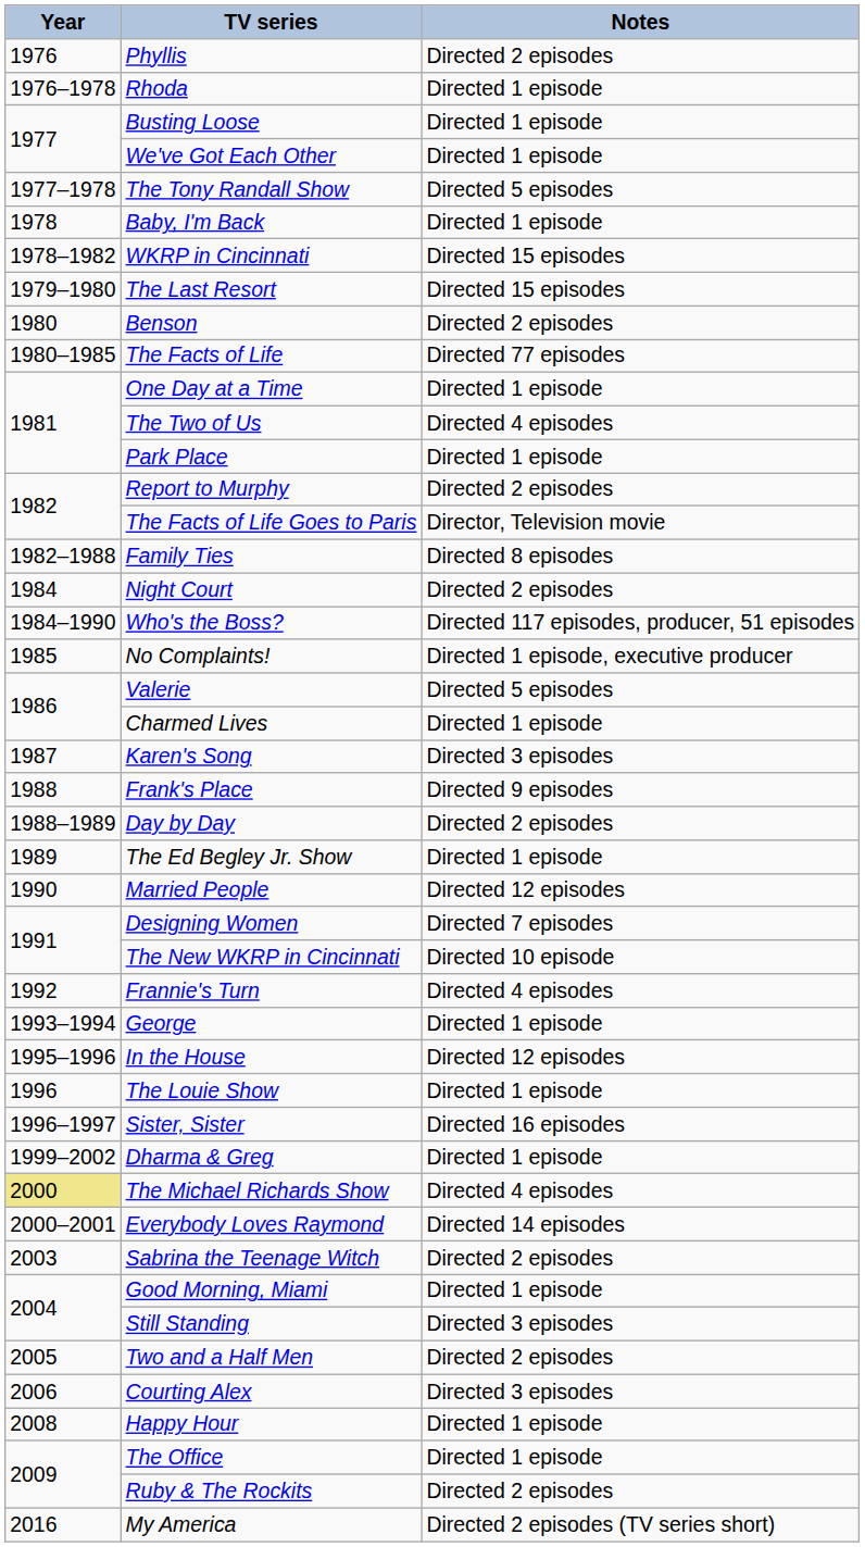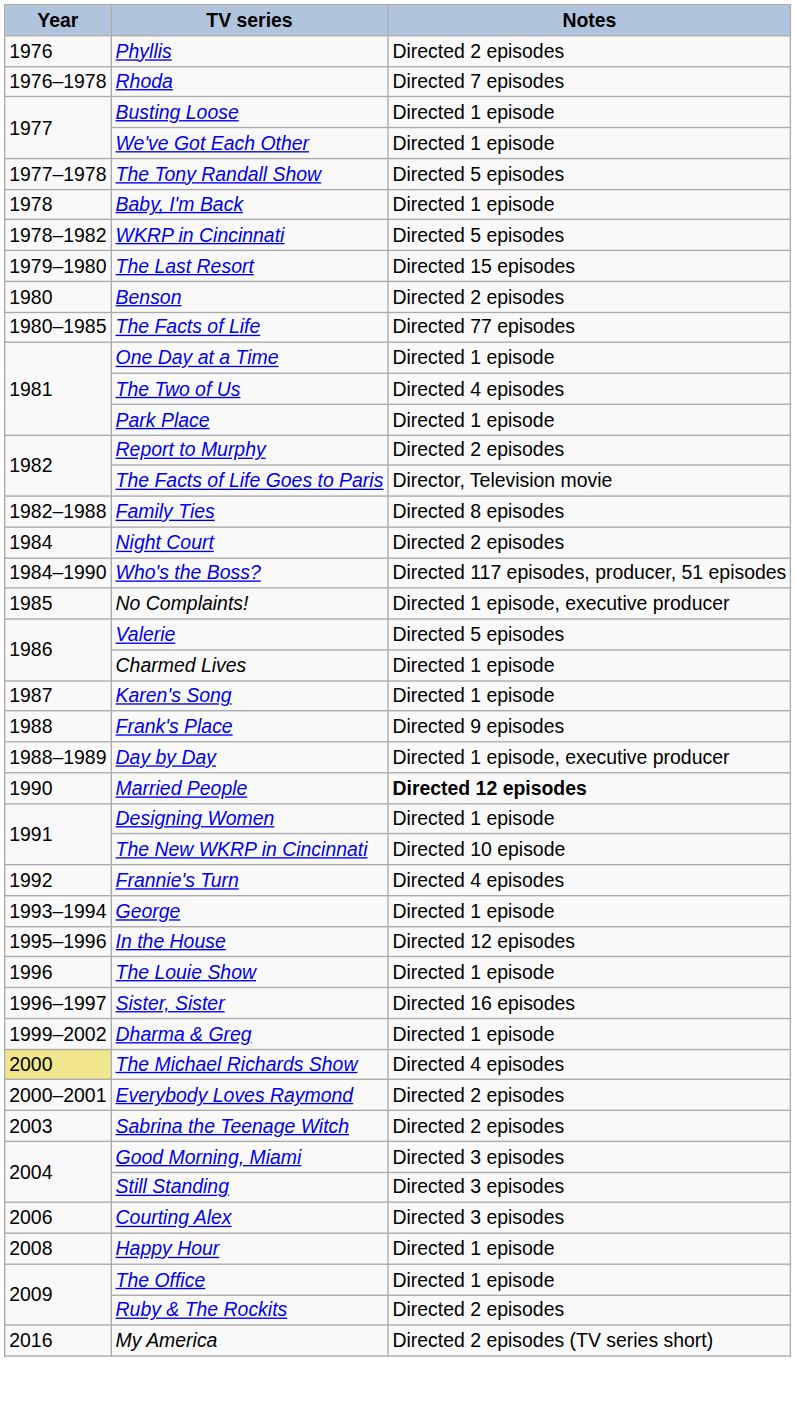Rhoda | Notes: Directed 1 episode -> Directed 7 episodes
WKRP in Cincinnati | Notes: Directed 15 episodes -> Directed 5 episodes
Karen's Song | Notes: Directed 3 episodes -> Directed 1 episode
Day by Day | Notes: Directed 2 episodes -> Directed 1 episode, executive producer
- row: 1989 | The Ed Begley Jr. Show | Directed 1 episode
Married People | Notes: normal -> bold
Designing Women | Notes: Directed 7 episodes -> Directed 1 episode
Everybody Loves Raymond | Notes: Directed 14 episodes -> Directed 2 episodes
Good Morning, Miami | Notes: Directed 1 episode -> Directed 3 episodes
- row: 2005 | Two and a Half Men | Directed 2 episodes
